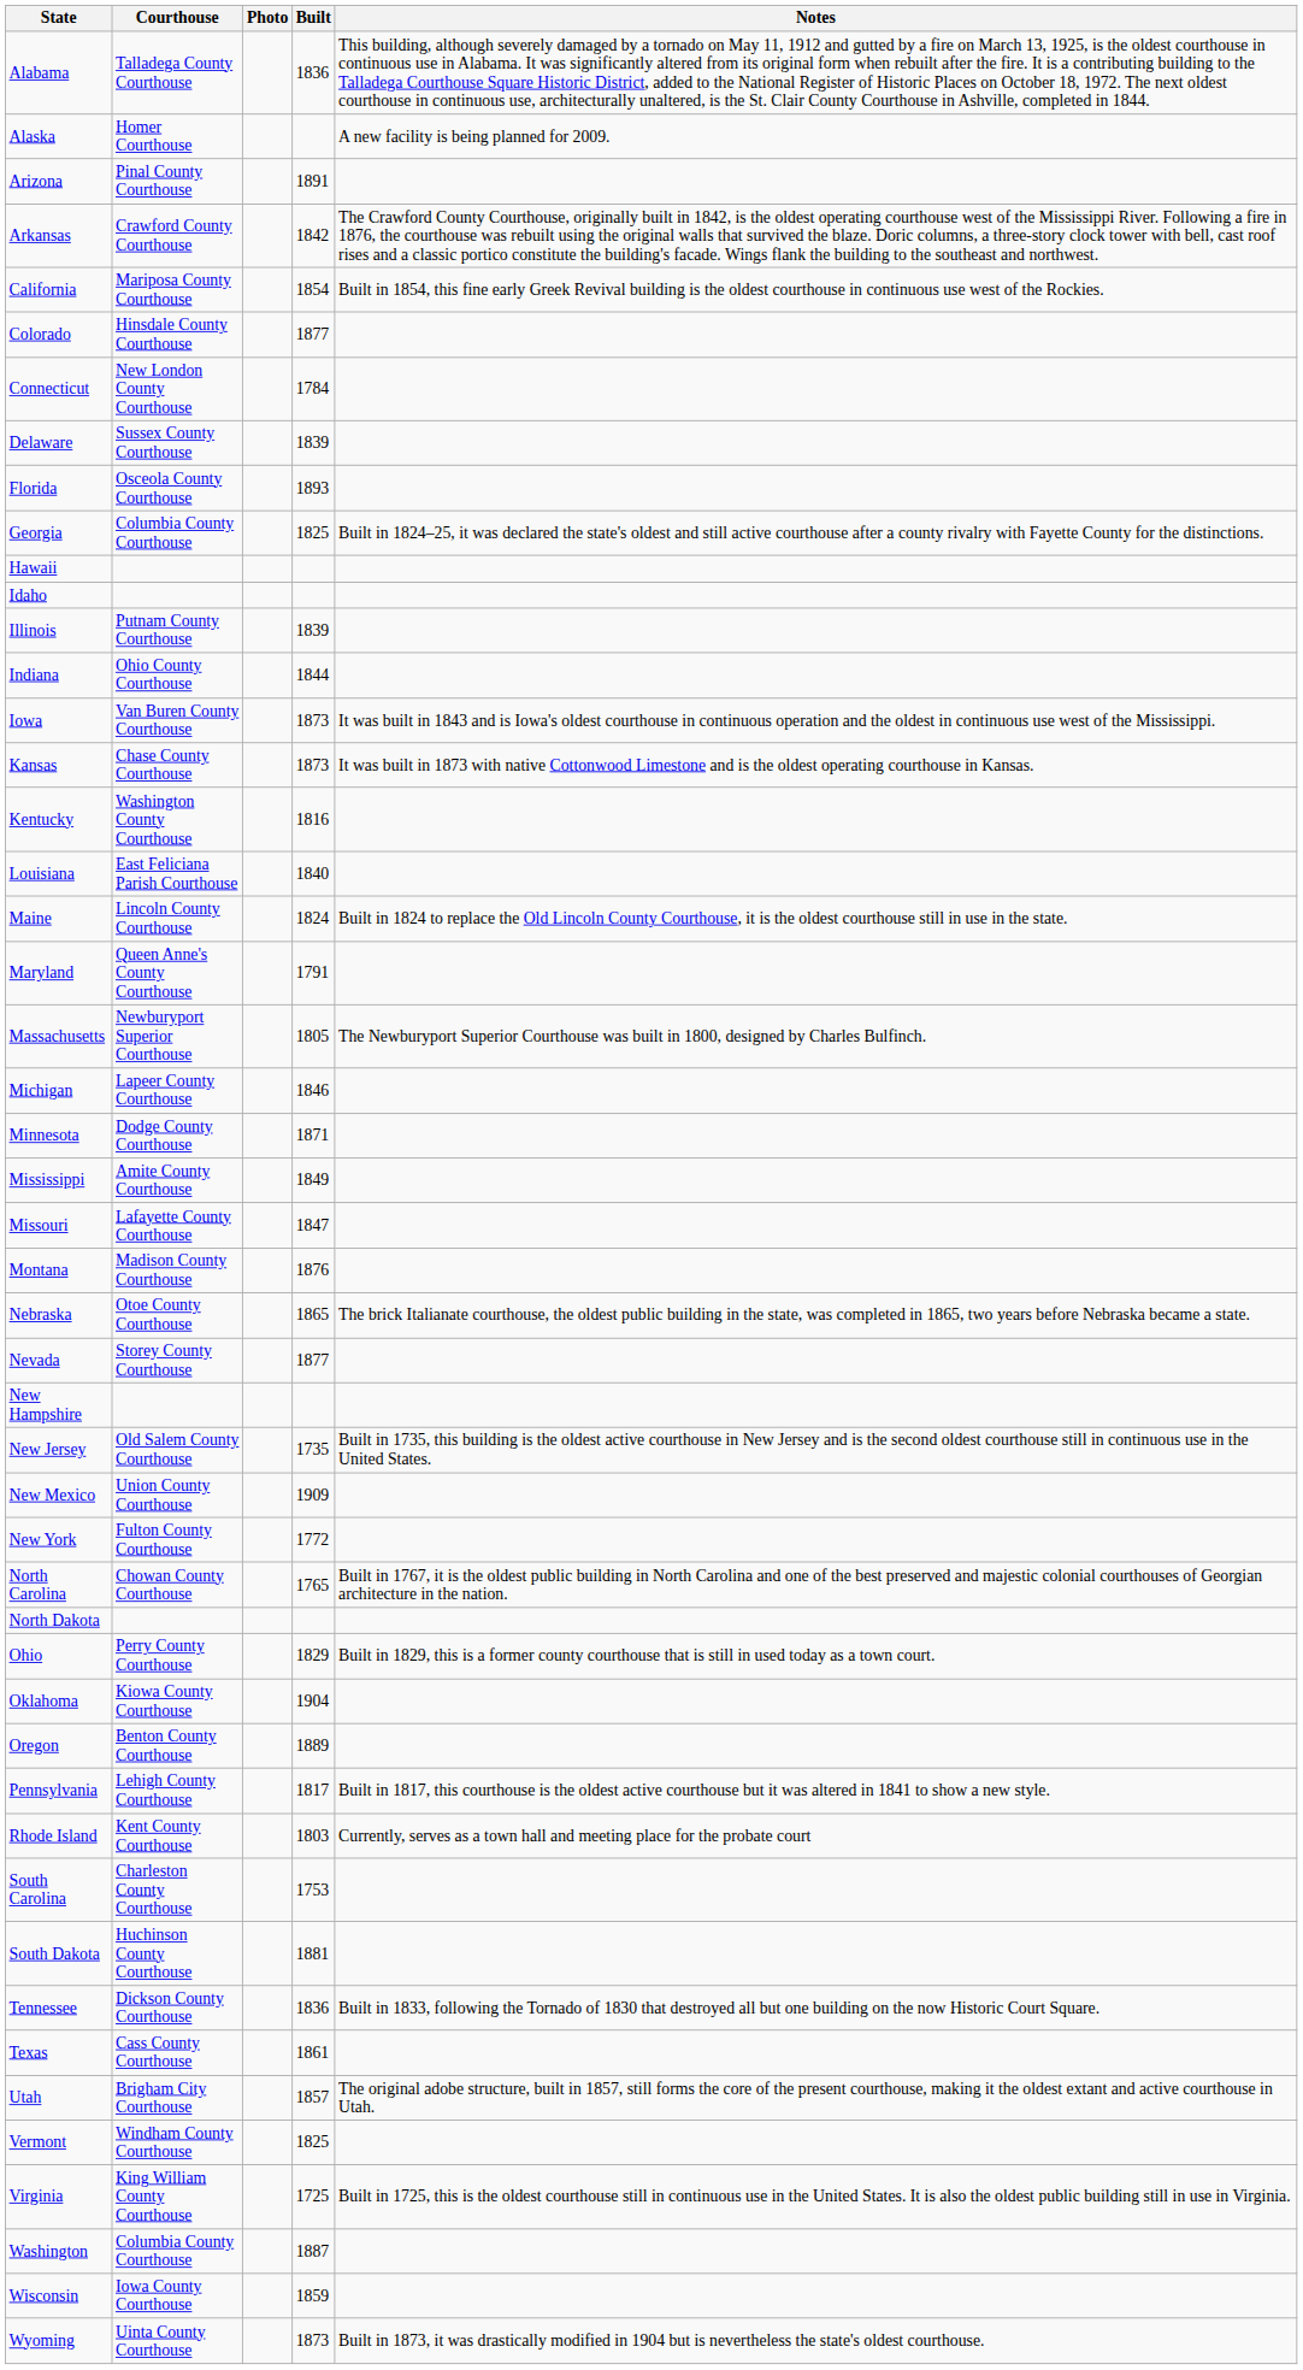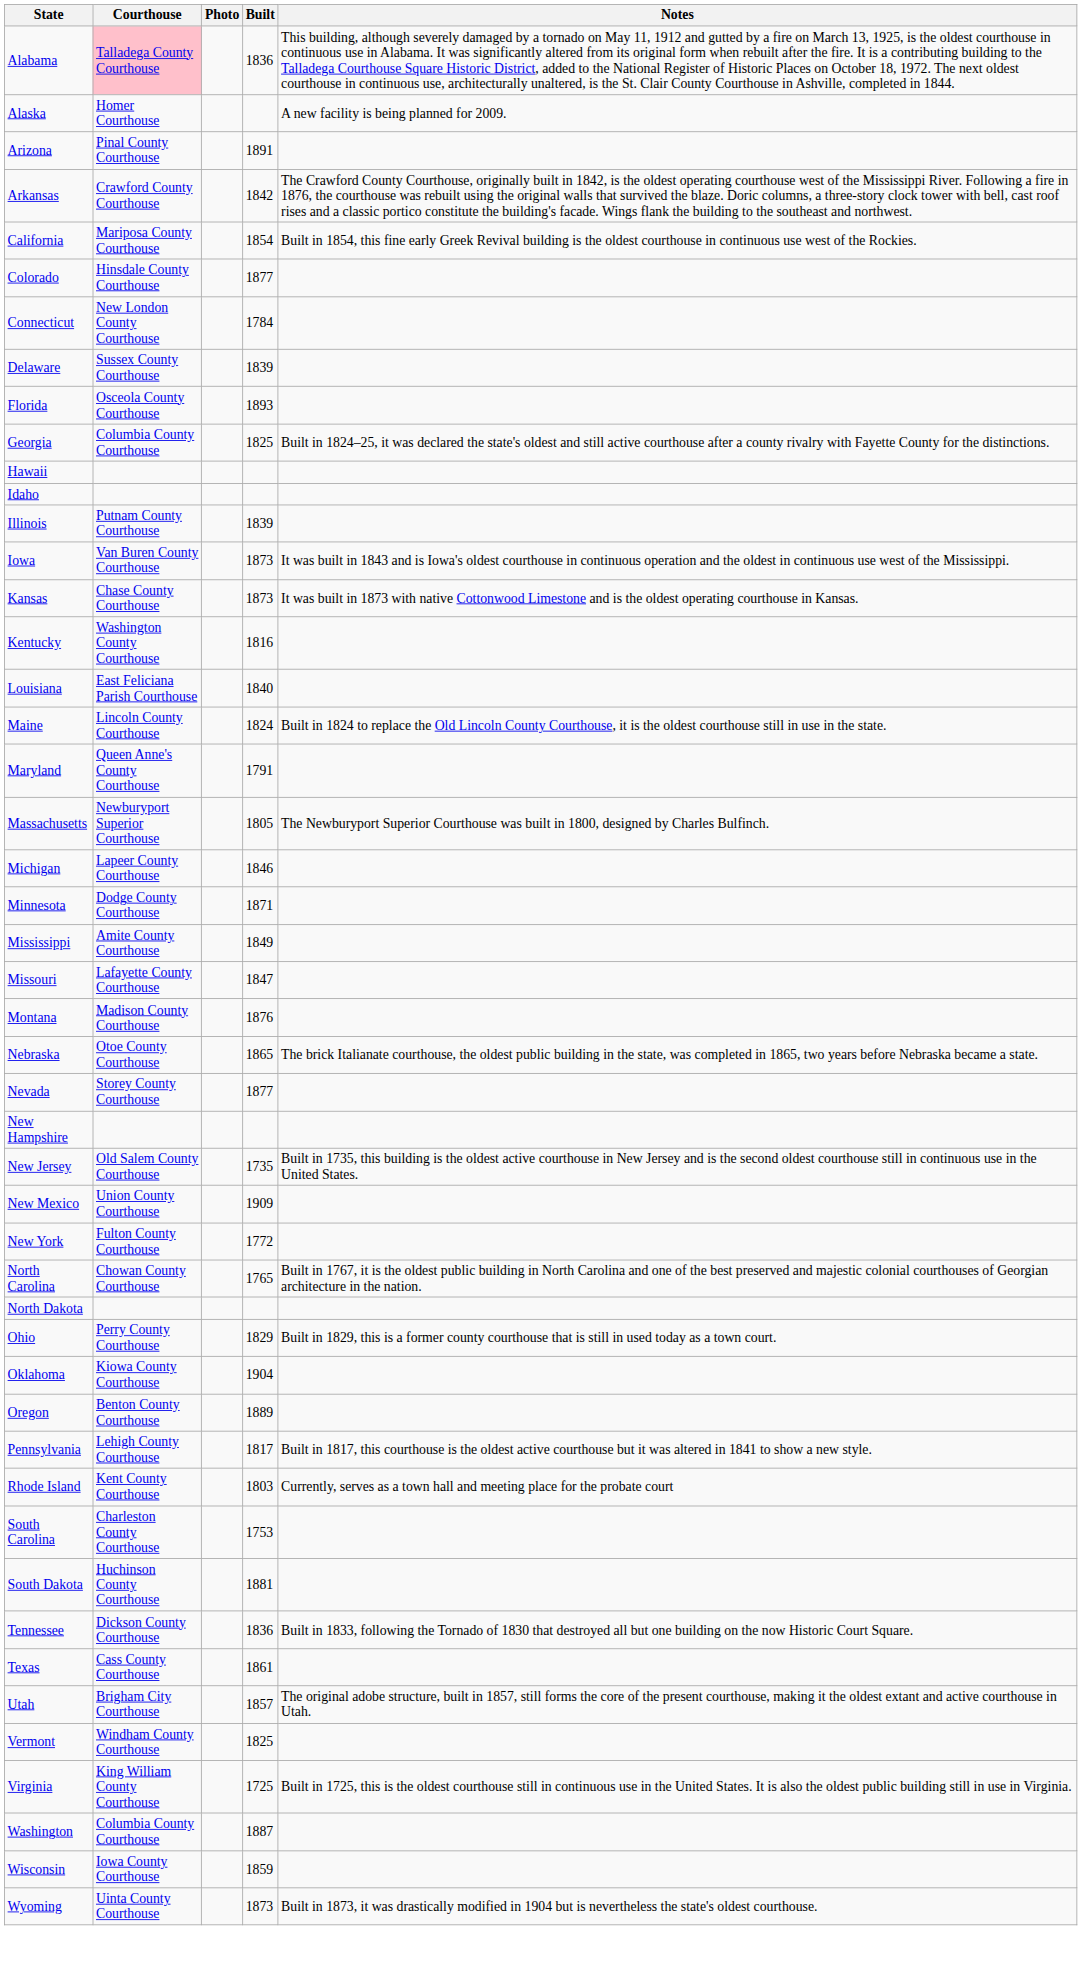Alabama | Courthouse: no background -> pink background
- row: Indiana | Ohio County Courthouse | 1844
